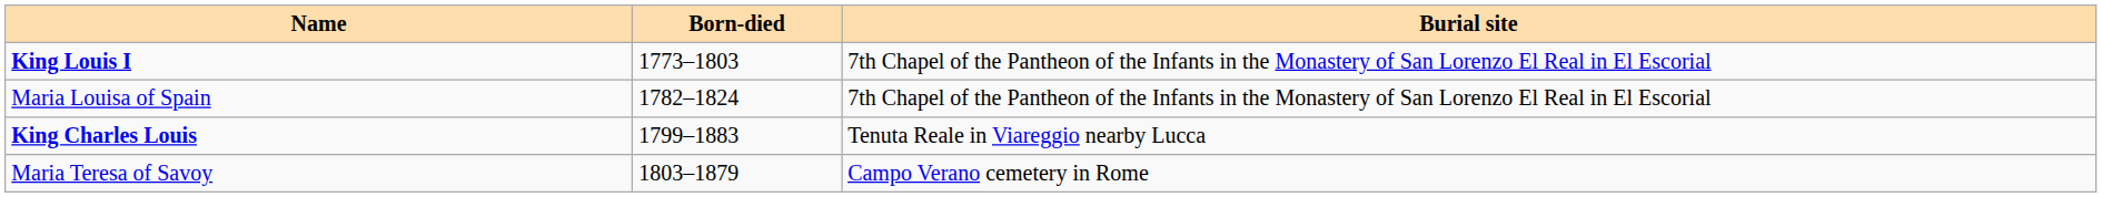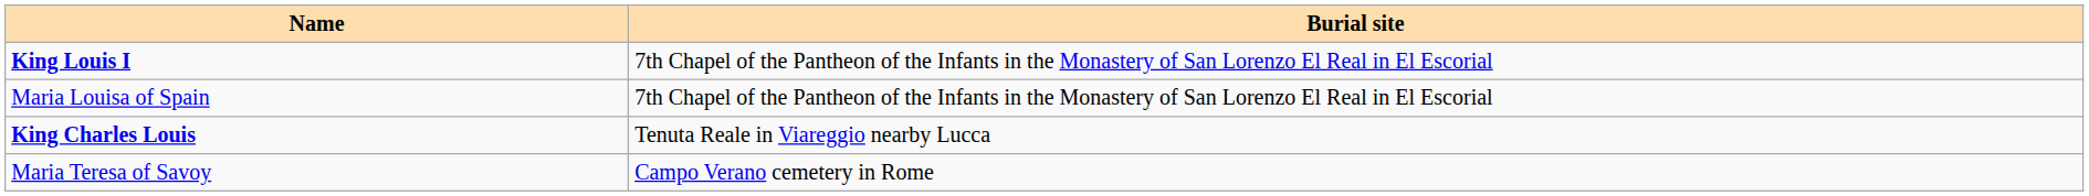- column: Born-died | 1773–1803 | 1782–1824 | 1799–1883 | 1803–1879
